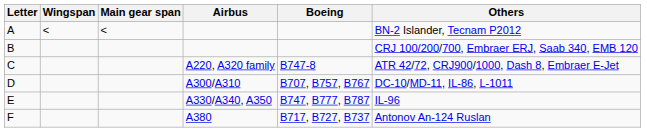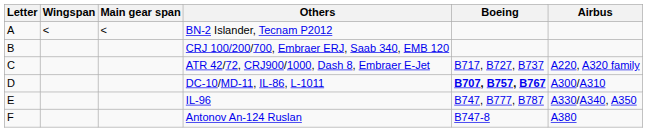columns swapped: Airbus <-> Others
C | Boeing: B747-8 -> B717, B727, B737
D | Boeing: normal -> bold
F | Boeing: B717, B727, B737 -> B747-8
